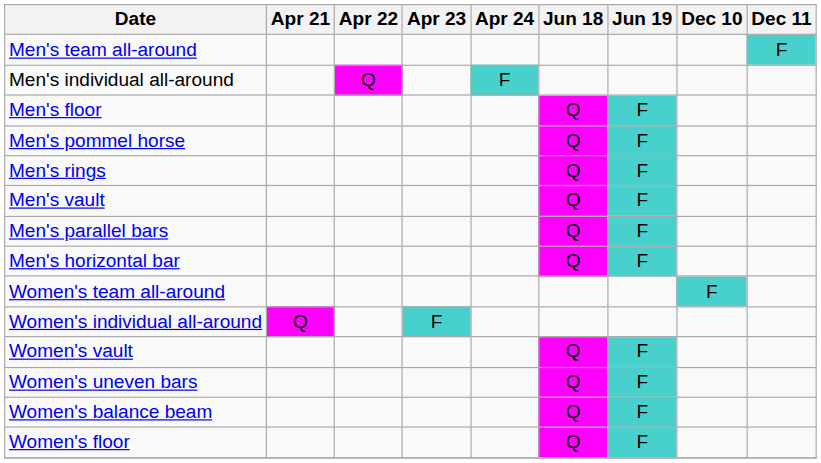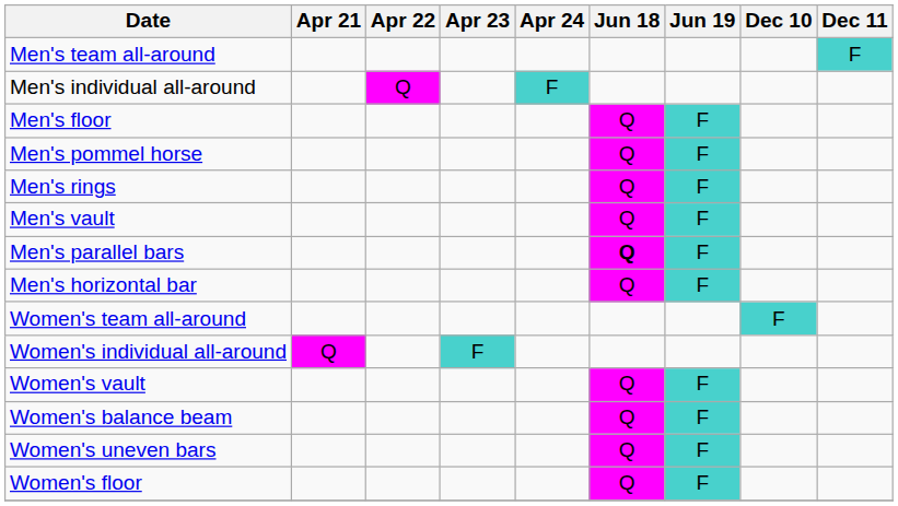Men's parallel bars | Jun 18: normal -> bold
rows swapped: Women's uneven bars <-> Women's balance beam
